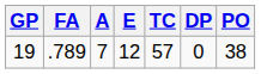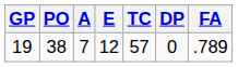columns swapped: PO <-> FA
